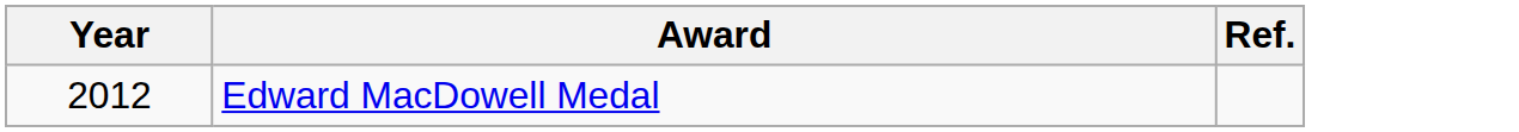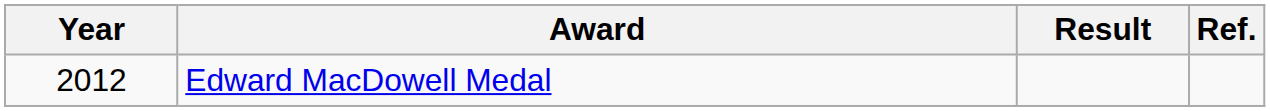+ column: Result
